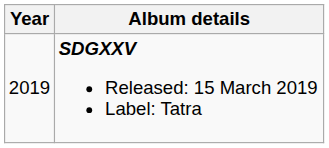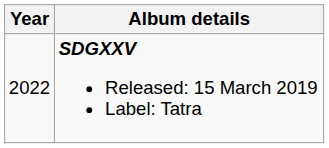SDGXXV Released: 15 March 2019 Label: Tatra | Year: 2019 -> 2022
